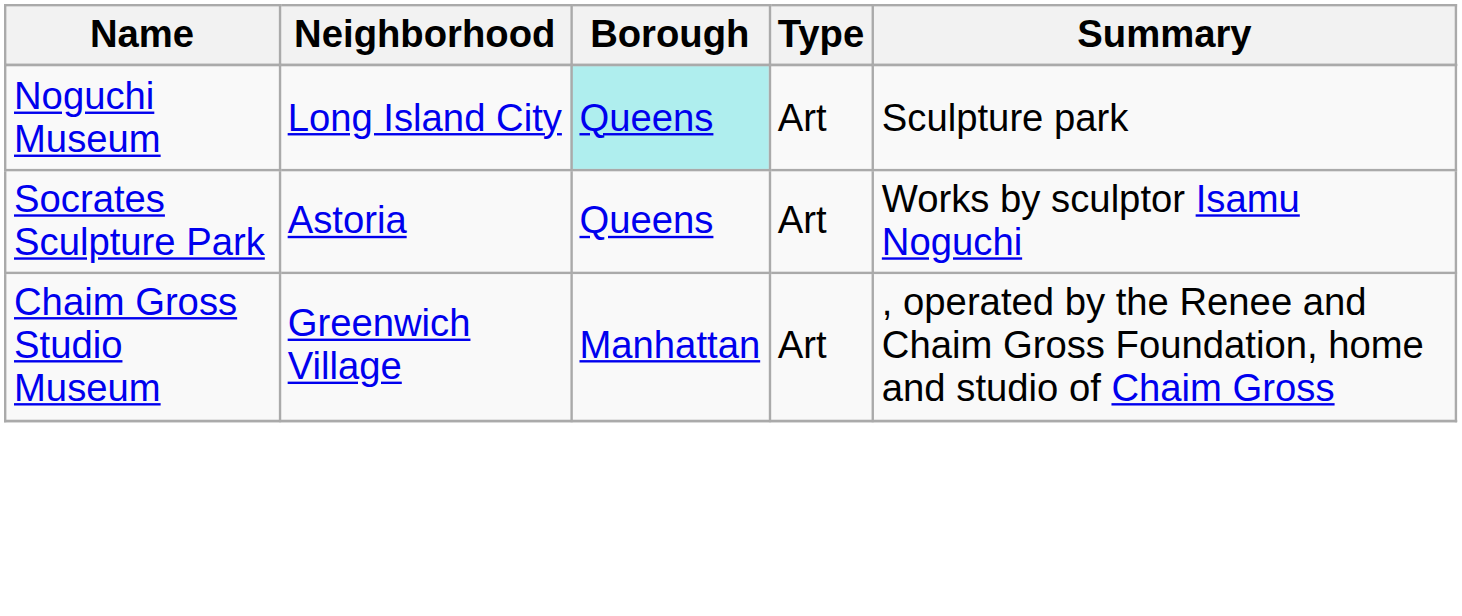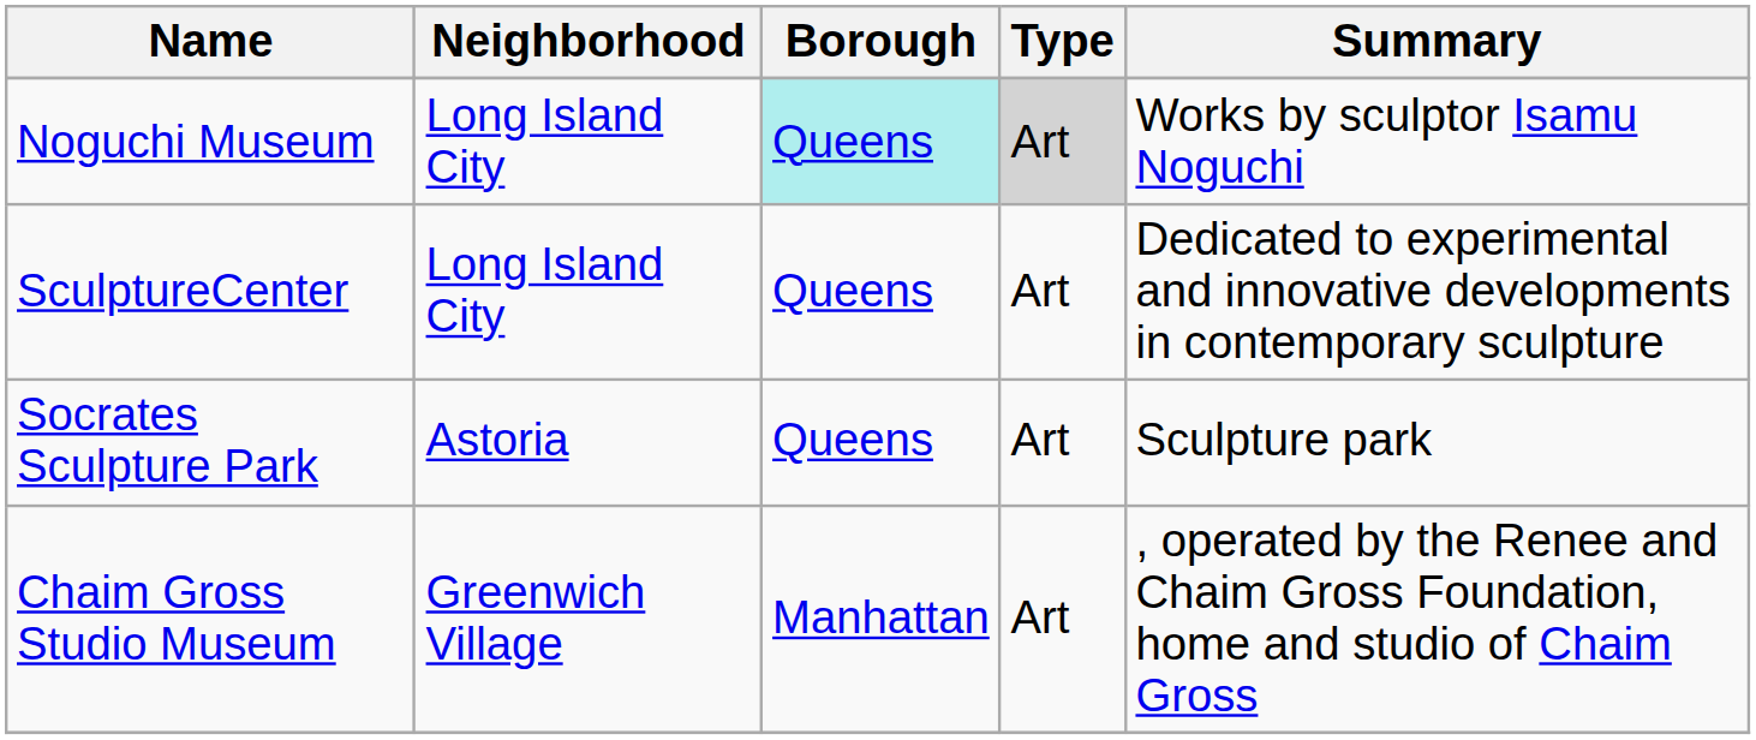Noguchi Museum | Type: no background -> lightgrey background
Noguchi Museum | Summary: Sculpture park -> Works by sculptor Isamu Noguchi
+ row: SculptureCenter | Long Island City | Queens | Art | Dedicated to experimental and innovative developments in contemporary sculpture
Socrates Sculpture Park | Summary: Works by sculptor Isamu Noguchi -> Sculpture park
